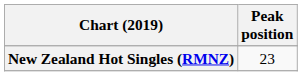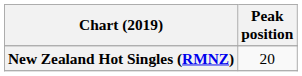New Zealand Hot Singles (RMNZ) | Peak position: 23 -> 20
